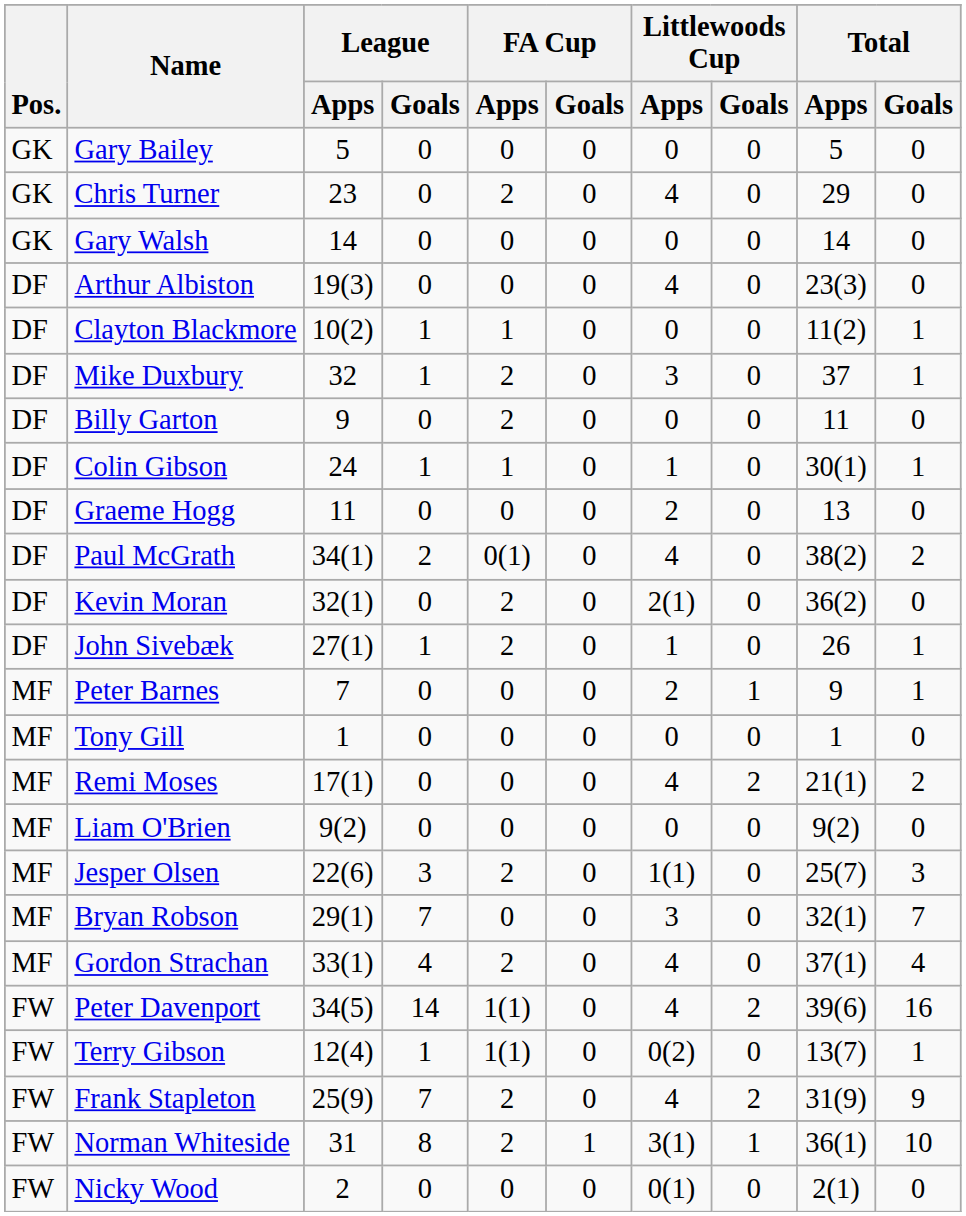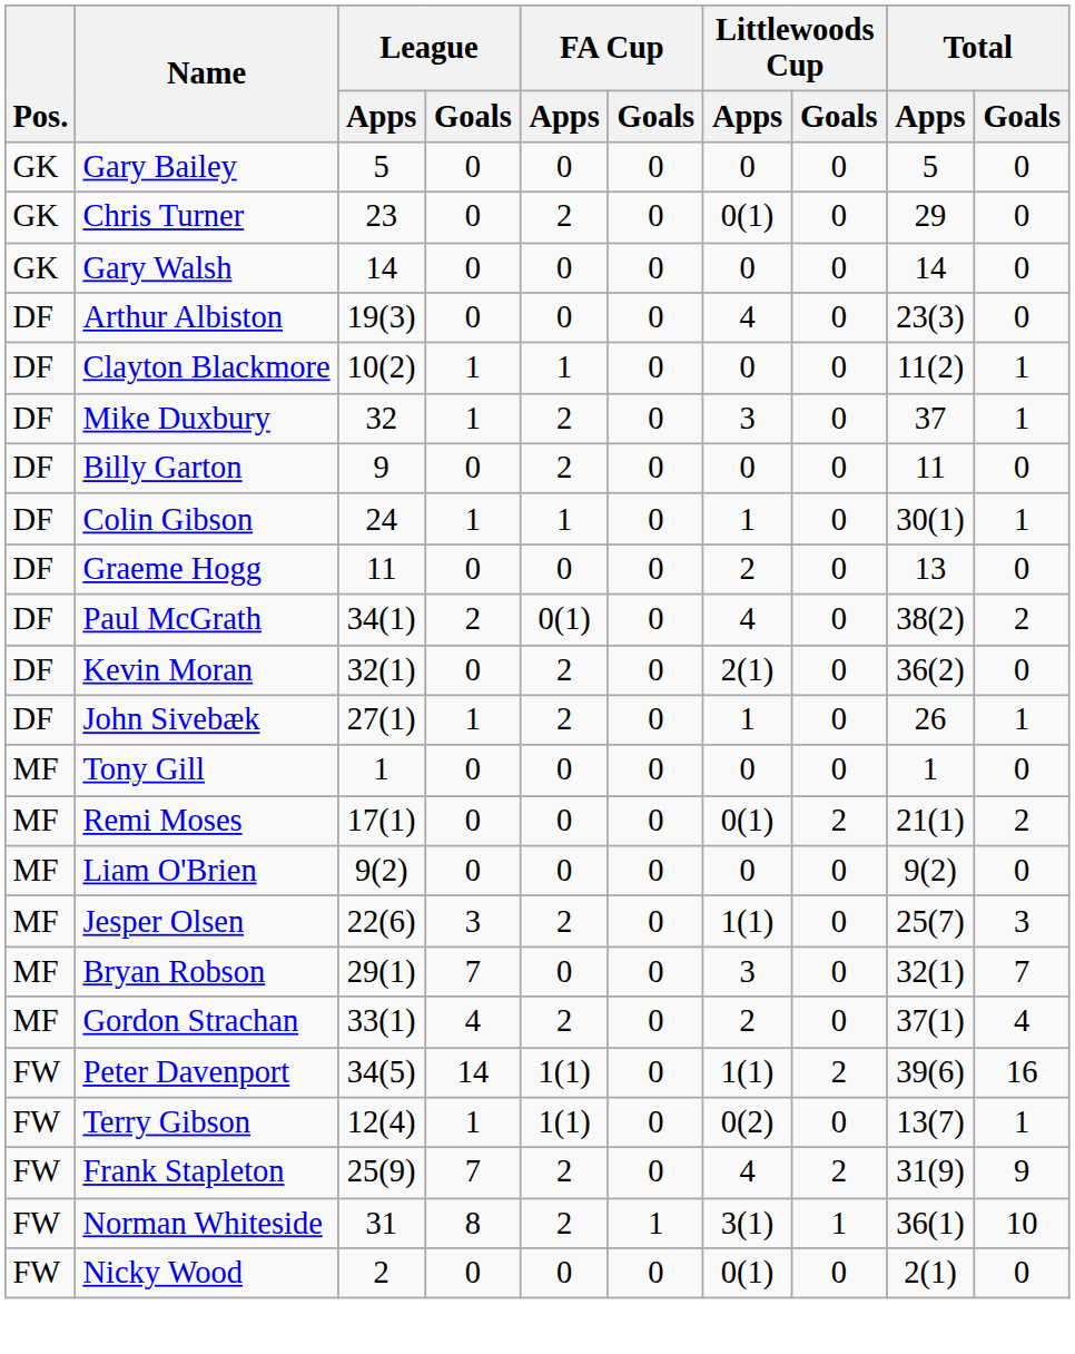Chris Turner | Littlewoods Cup / Apps: 4 -> 0(1)
- row: MF | Peter Barnes | 7 | 0 | 0 | 0 | 2 | 1 | 9 | 1
Remi Moses | Littlewoods Cup / Apps: 4 -> 0(1)
Gordon Strachan | Littlewoods Cup / Apps: 4 -> 2
Peter Davenport | Littlewoods Cup / Apps: 4 -> 1(1)
